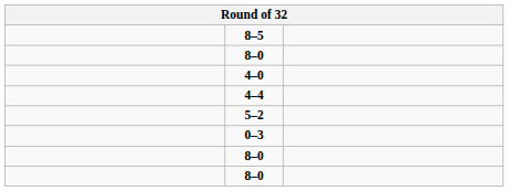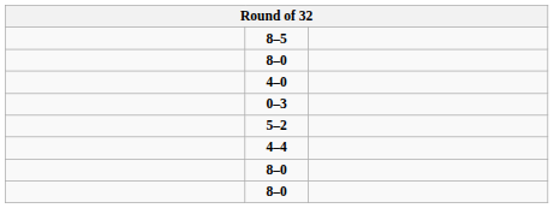rows swapped: 4–4 <-> 0–3
